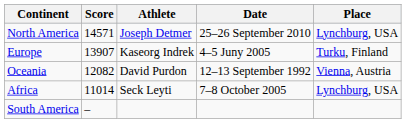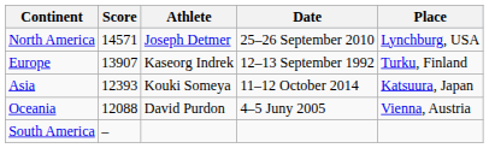Europe | Date: 4–5 Juny 2005 -> 12–13 September 1992
+ row: Asia | 12393 | Kouki Someya | 11–12 October 2014 | Katsuura, Japan
Oceania | Score: 12082 -> 12088
Oceania | Date: 12–13 September 1992 -> 4–5 Juny 2005
- row: Africa | 11014 | Seck Leyti | 7–8 October 2005 | Lynchburg, USA
